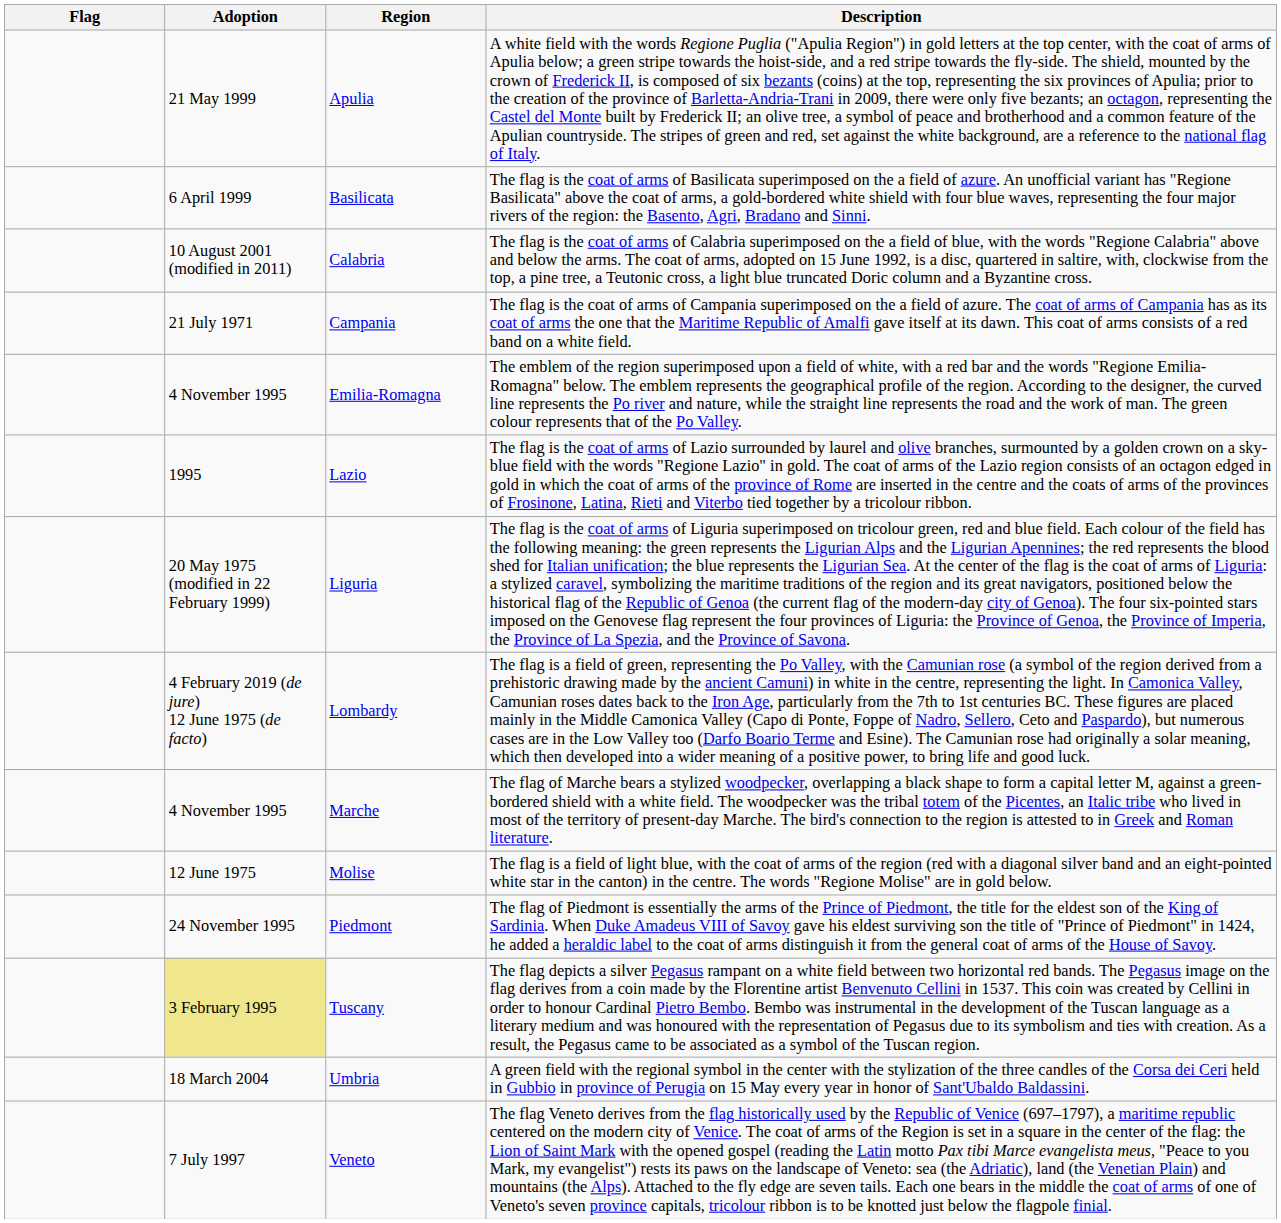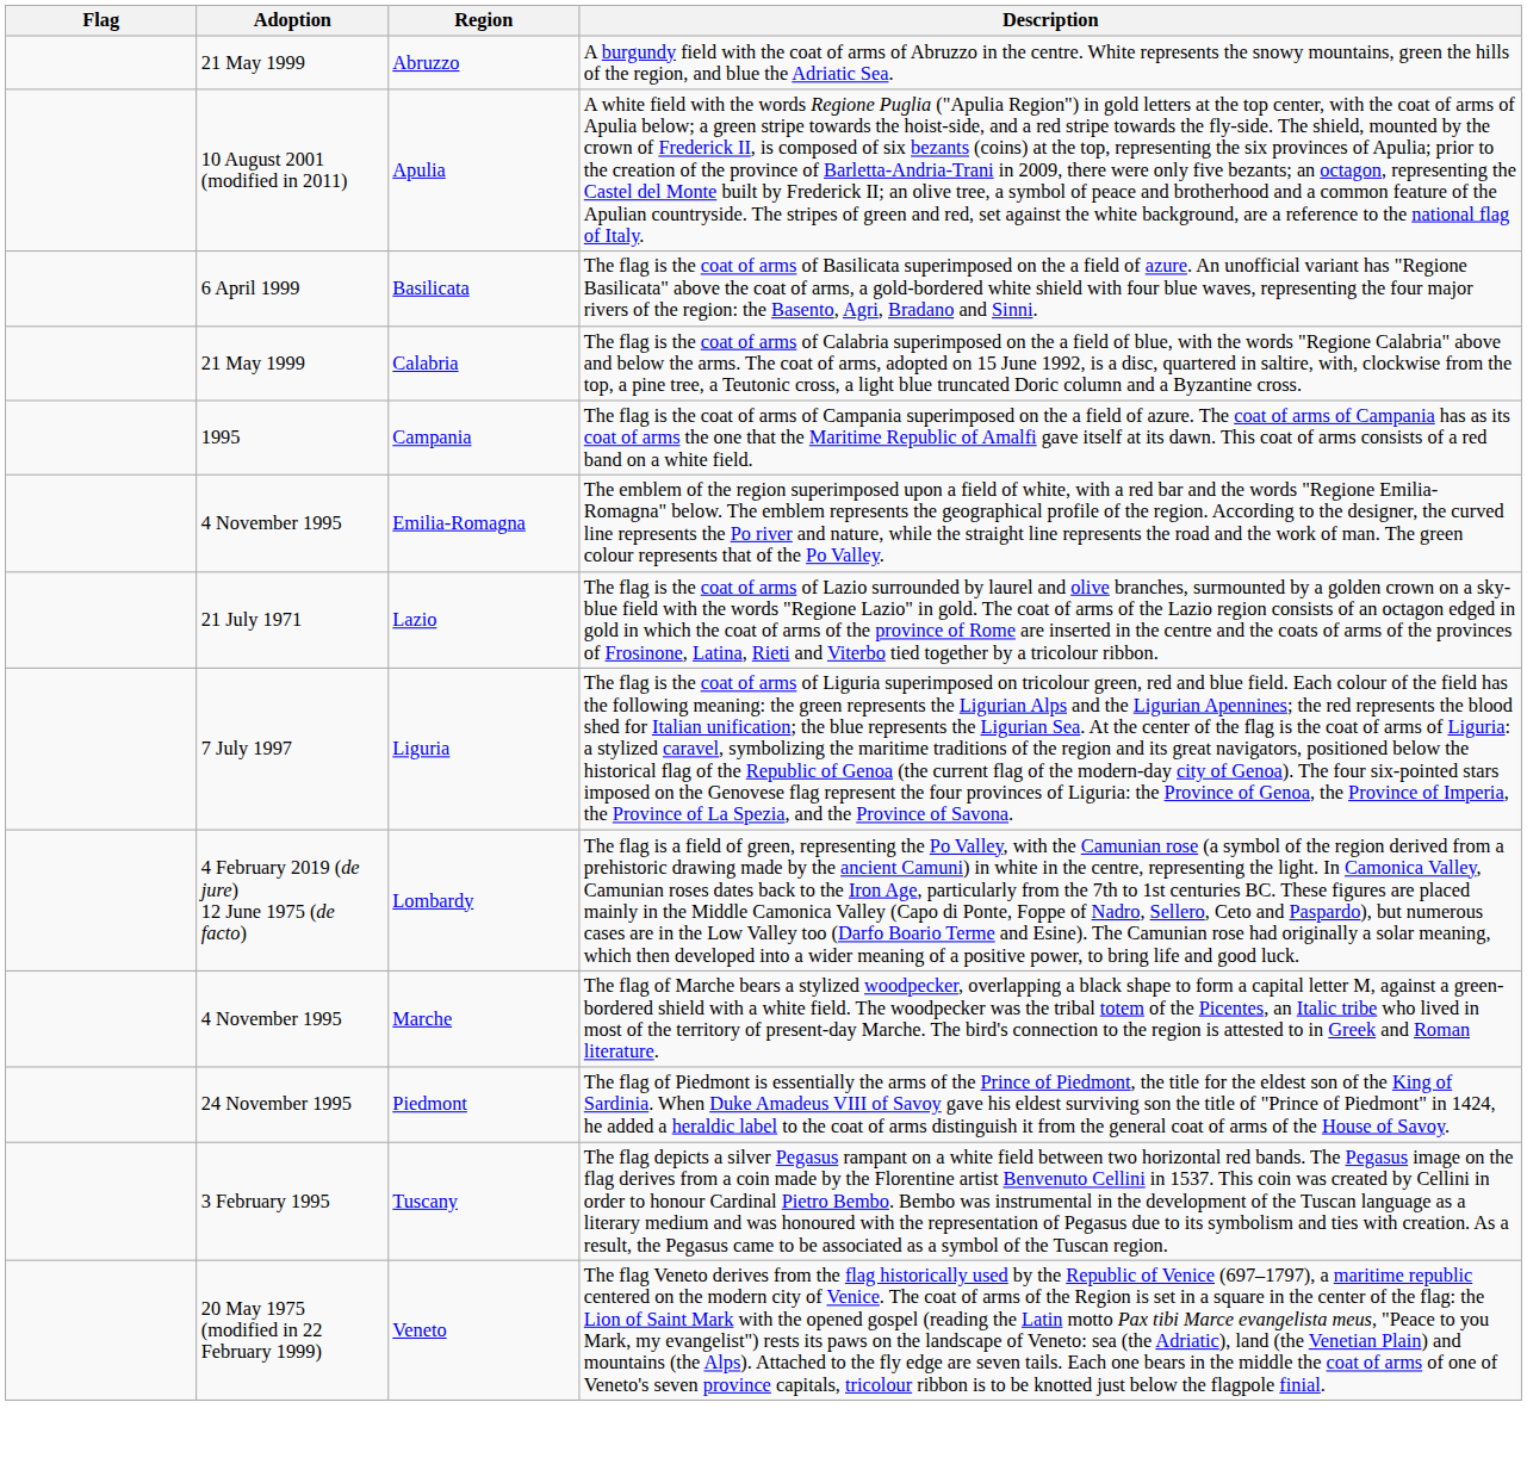+ row: 21 May 1999 | Abruzzo | A burgundy field with the coat of arms of Abruzzo in the centre. White represents the snowy mountains, green the hills of the region, and blue the Adriatic Sea.
Apulia | Adoption: 21 May 1999 -> 10 August 2001 (modified in 2011)
Calabria | Adoption: 10 August 2001 (modified in 2011) -> 21 May 1999
Campania | Adoption: 21 July 1971 -> 1995
Lazio | Adoption: 1995 -> 21 July 1971
Liguria | Adoption: 20 May 1975 (modified in 22 February 1999) -> 7 July 1997
- row: 12 June 1975 | Molise | The flag is a field of light blue, with the coat of arms of the region (red with a diagonal silver band and an eight-pointed white star in the canton) in the centre. The words "Regione Molise" are in gold below.
Tuscany | Adoption: khaki background -> no background
- row: 18 March 2004 | Umbria | A green field with the regional symbol in the center with the stylization of the three candles of the Corsa dei Ceri held in Gubbio in province of Perugia on 15 May every year in honor of Sant'Ubaldo Baldassini.
Veneto | Adoption: 7 July 1997 -> 20 May 1975 (modified in 22 February 1999)
